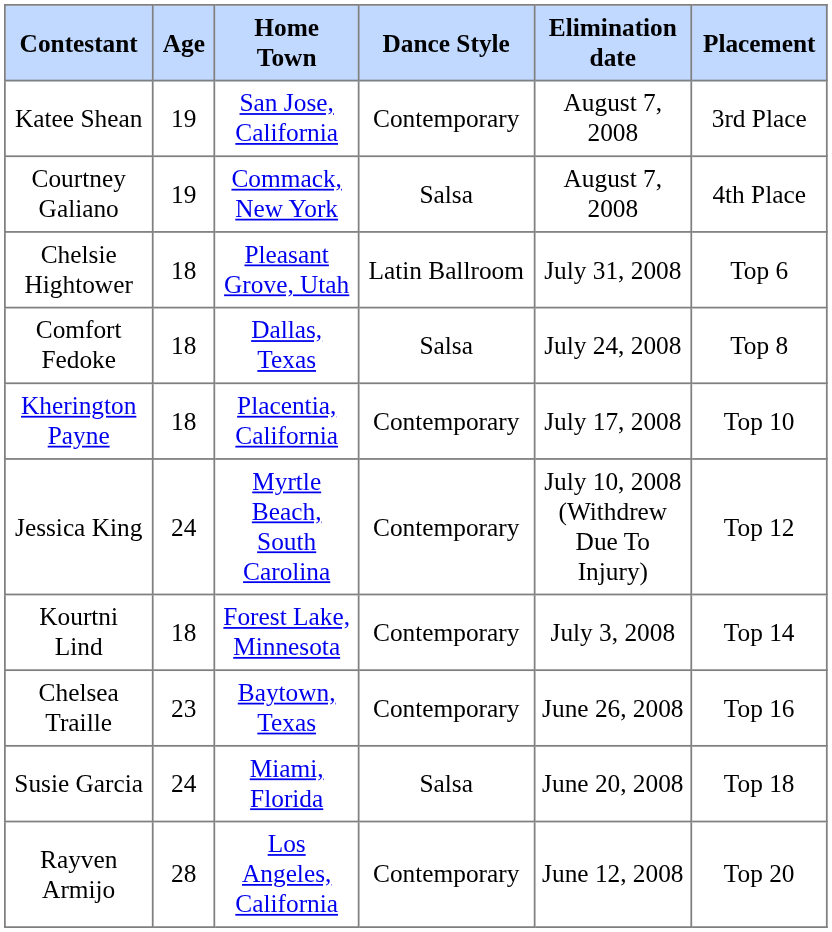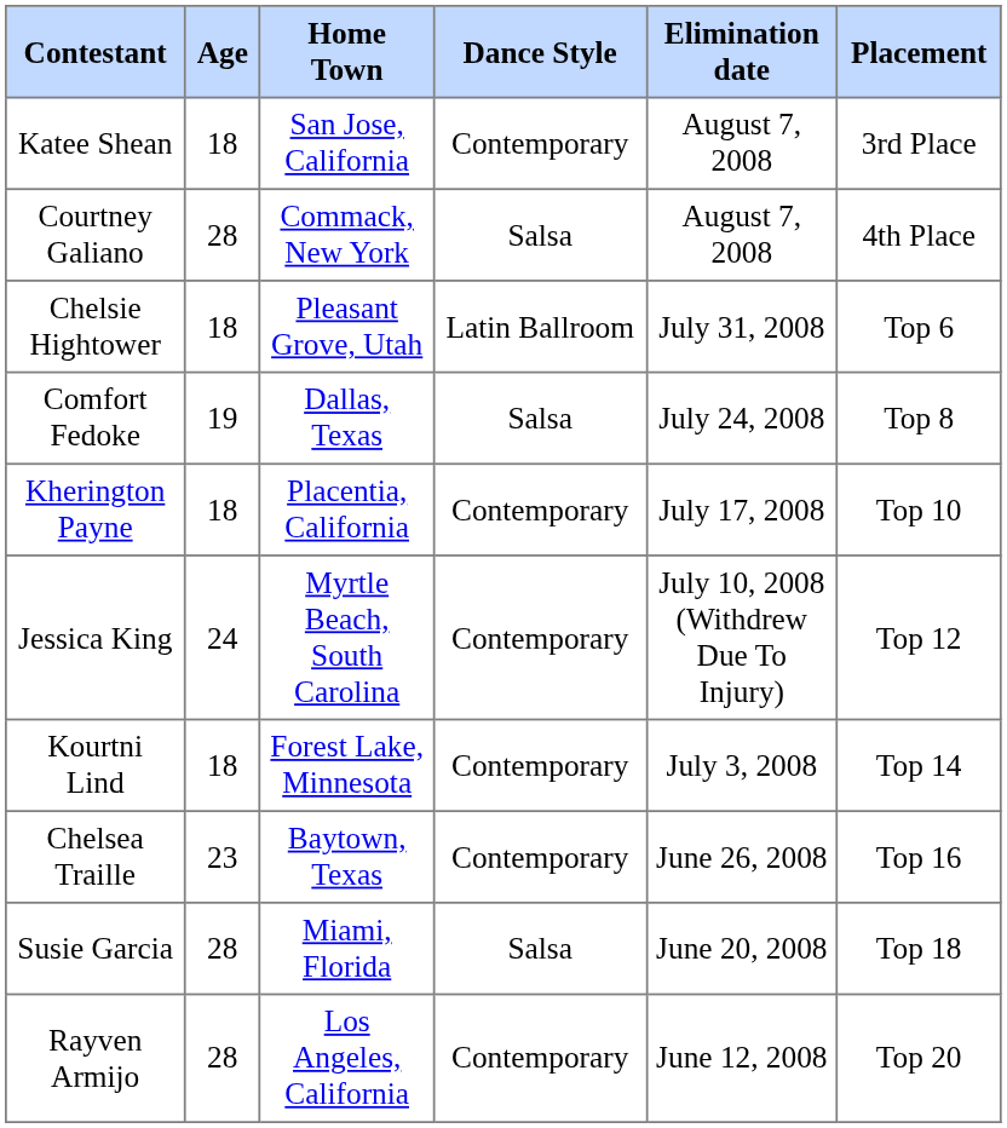Katee Shean | Age: 19 -> 18
Courtney Galiano | Age: 19 -> 28
Comfort Fedoke | Age: 18 -> 19
Susie Garcia | Age: 24 -> 28
